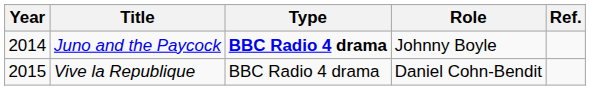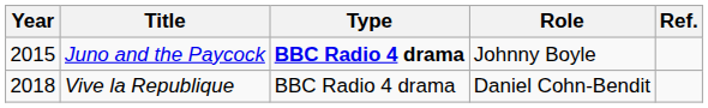Juno and the Paycock | Year: 2014 -> 2015
Vive la Republique | Year: 2015 -> 2018
